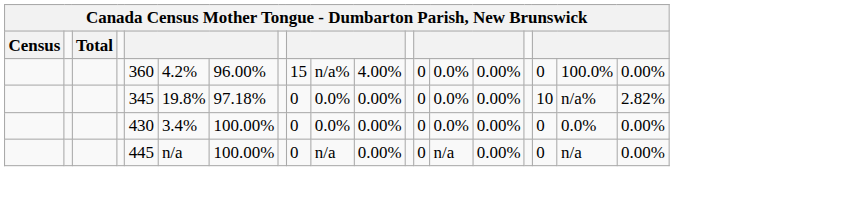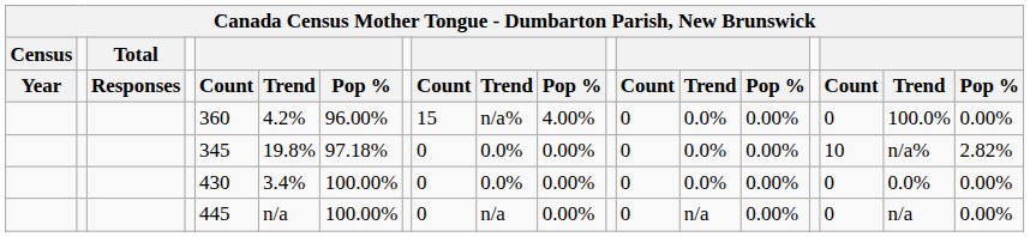+ row: Year | Responses | Count | Trend | Pop % | Count | Trend | Pop % | Count | Trend | Pop % | Count | Trend | Pop %
